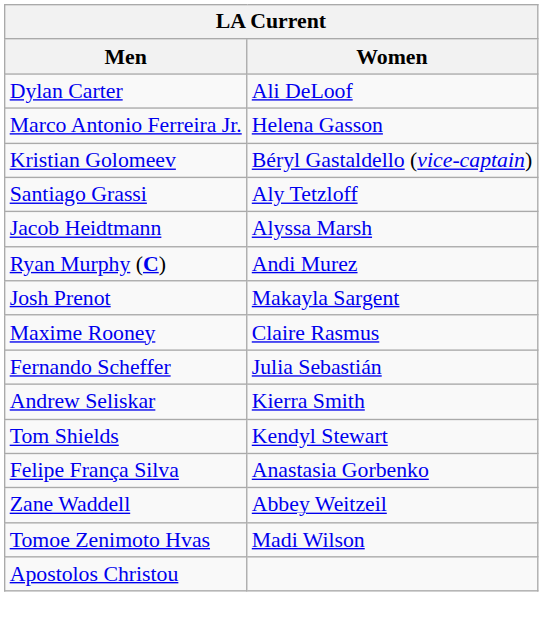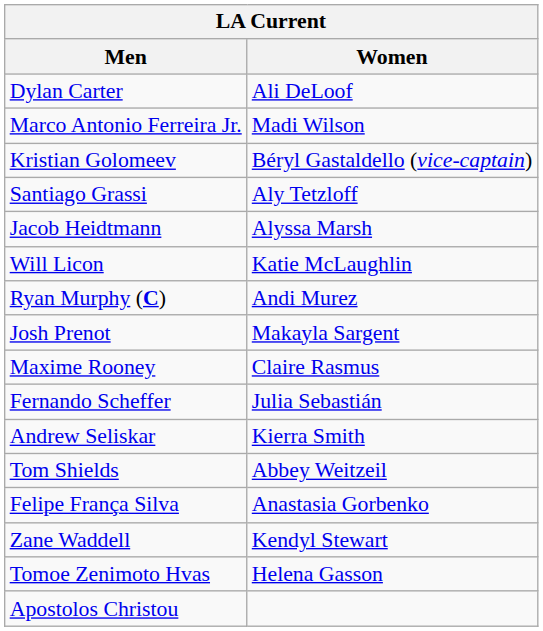Marco Antonio Ferreira Jr. | Women: Helena Gasson -> Madi Wilson
+ row: Will Licon | Katie McLaughlin
Tom Shields | Women: Kendyl Stewart -> Abbey Weitzeil
Zane Waddell | Women: Abbey Weitzeil -> Kendyl Stewart
Tomoe Zenimoto Hvas | Women: Madi Wilson -> Helena Gasson
